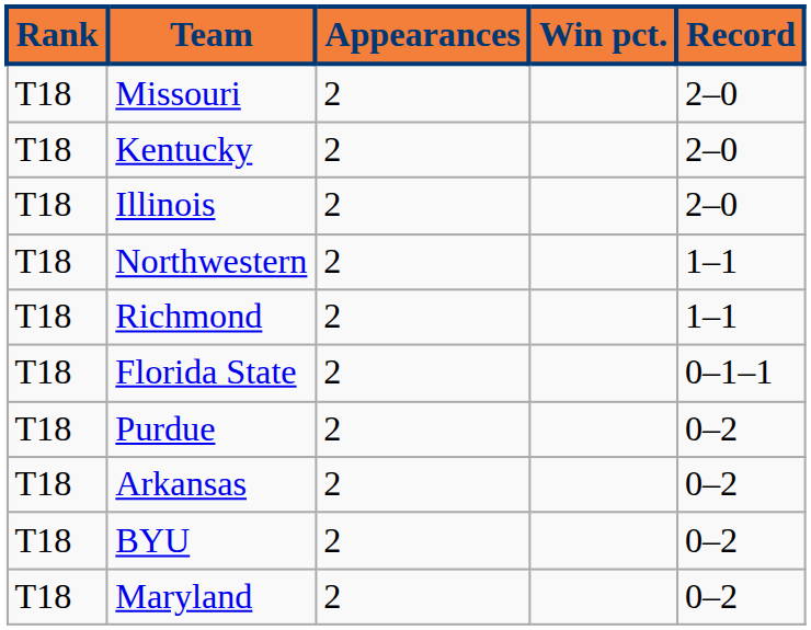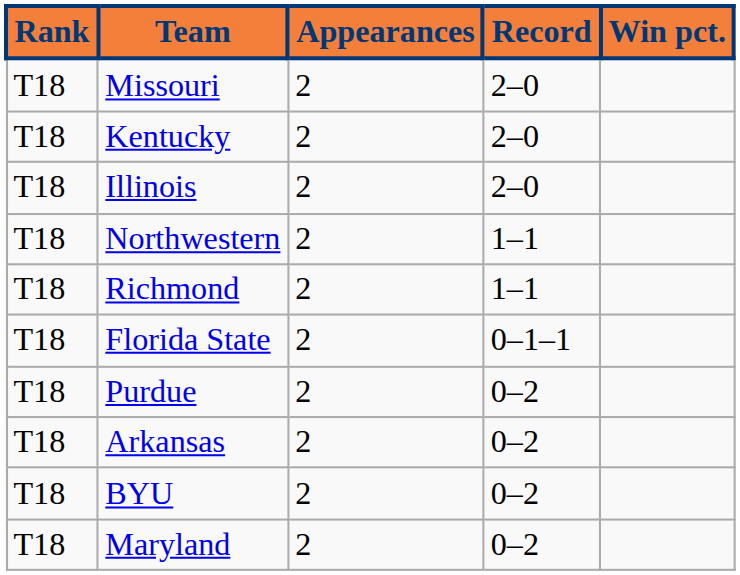columns swapped: Record <-> Win pct.
